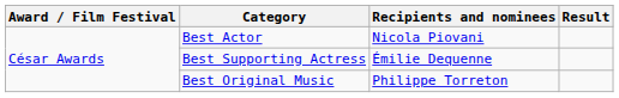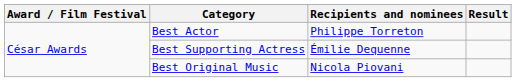Best Actor | Recipients and nominees: Nicola Piovani -> Philippe Torreton
Best Original Music | Recipients and nominees: Philippe Torreton -> Nicola Piovani
